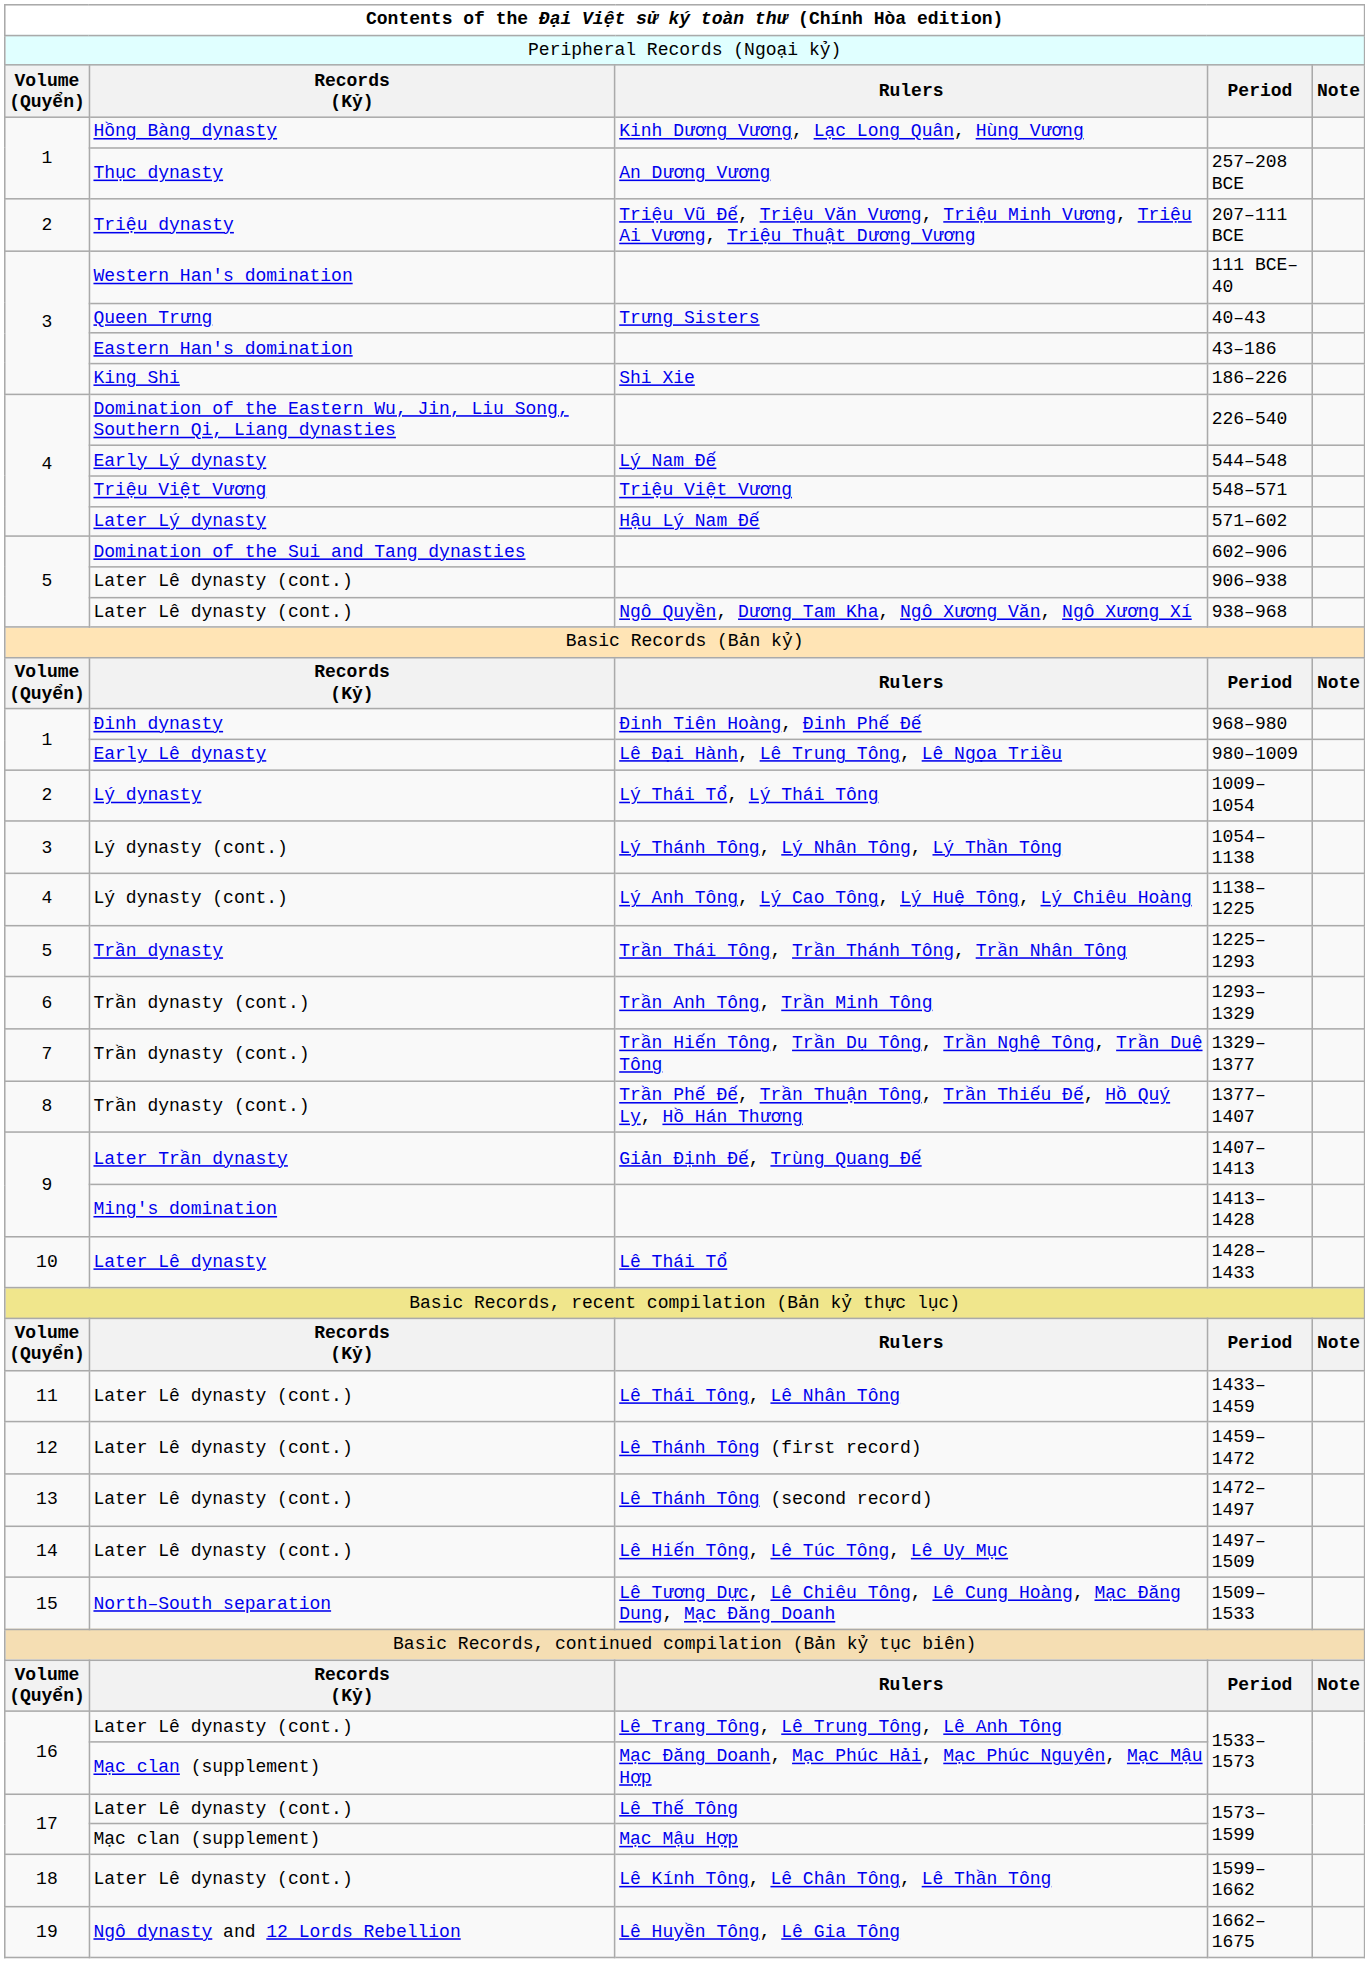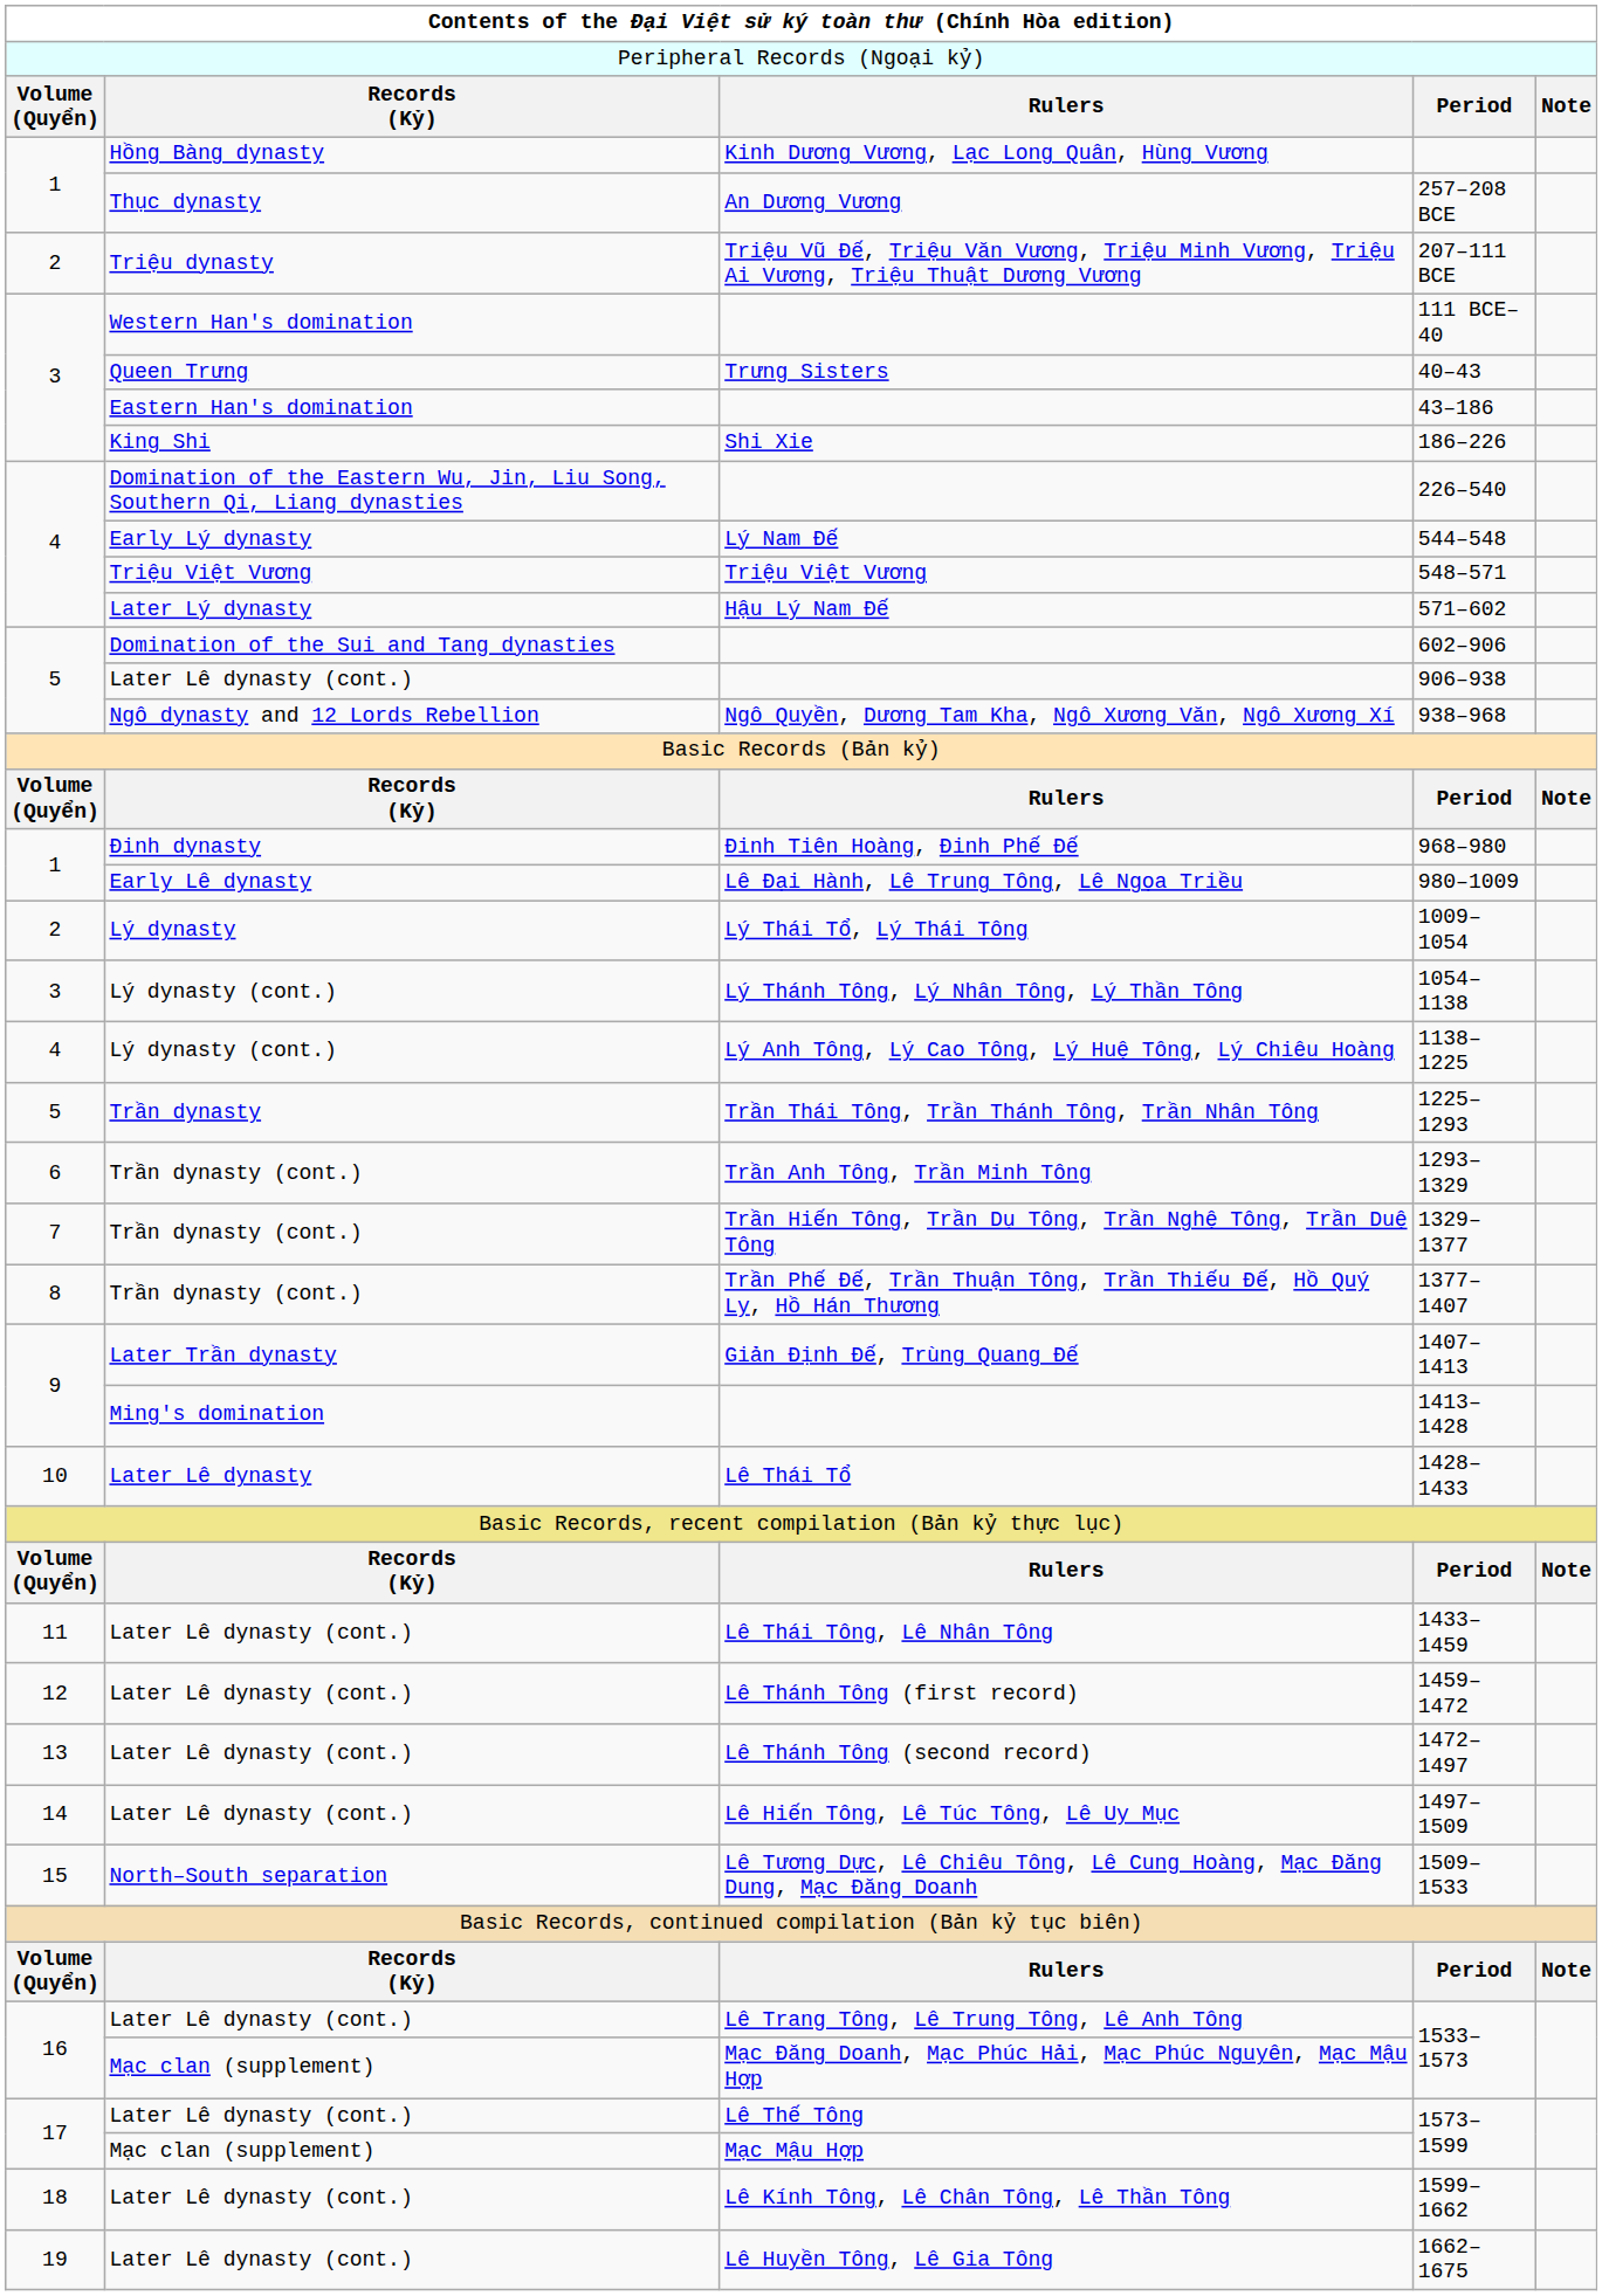938–968 | column 2: Later Lê dynasty (cont.) -> Ngô dynasty and 12 Lords Rebellion
1662–1675 | column 2: Ngô dynasty and 12 Lords Rebellion -> Later Lê dynasty (cont.)
